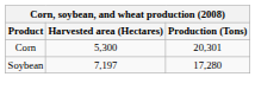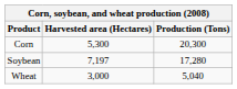Corn | Production (Tons): 20,301 -> 20,300
+ row: Wheat | 3,000 | 5,040
